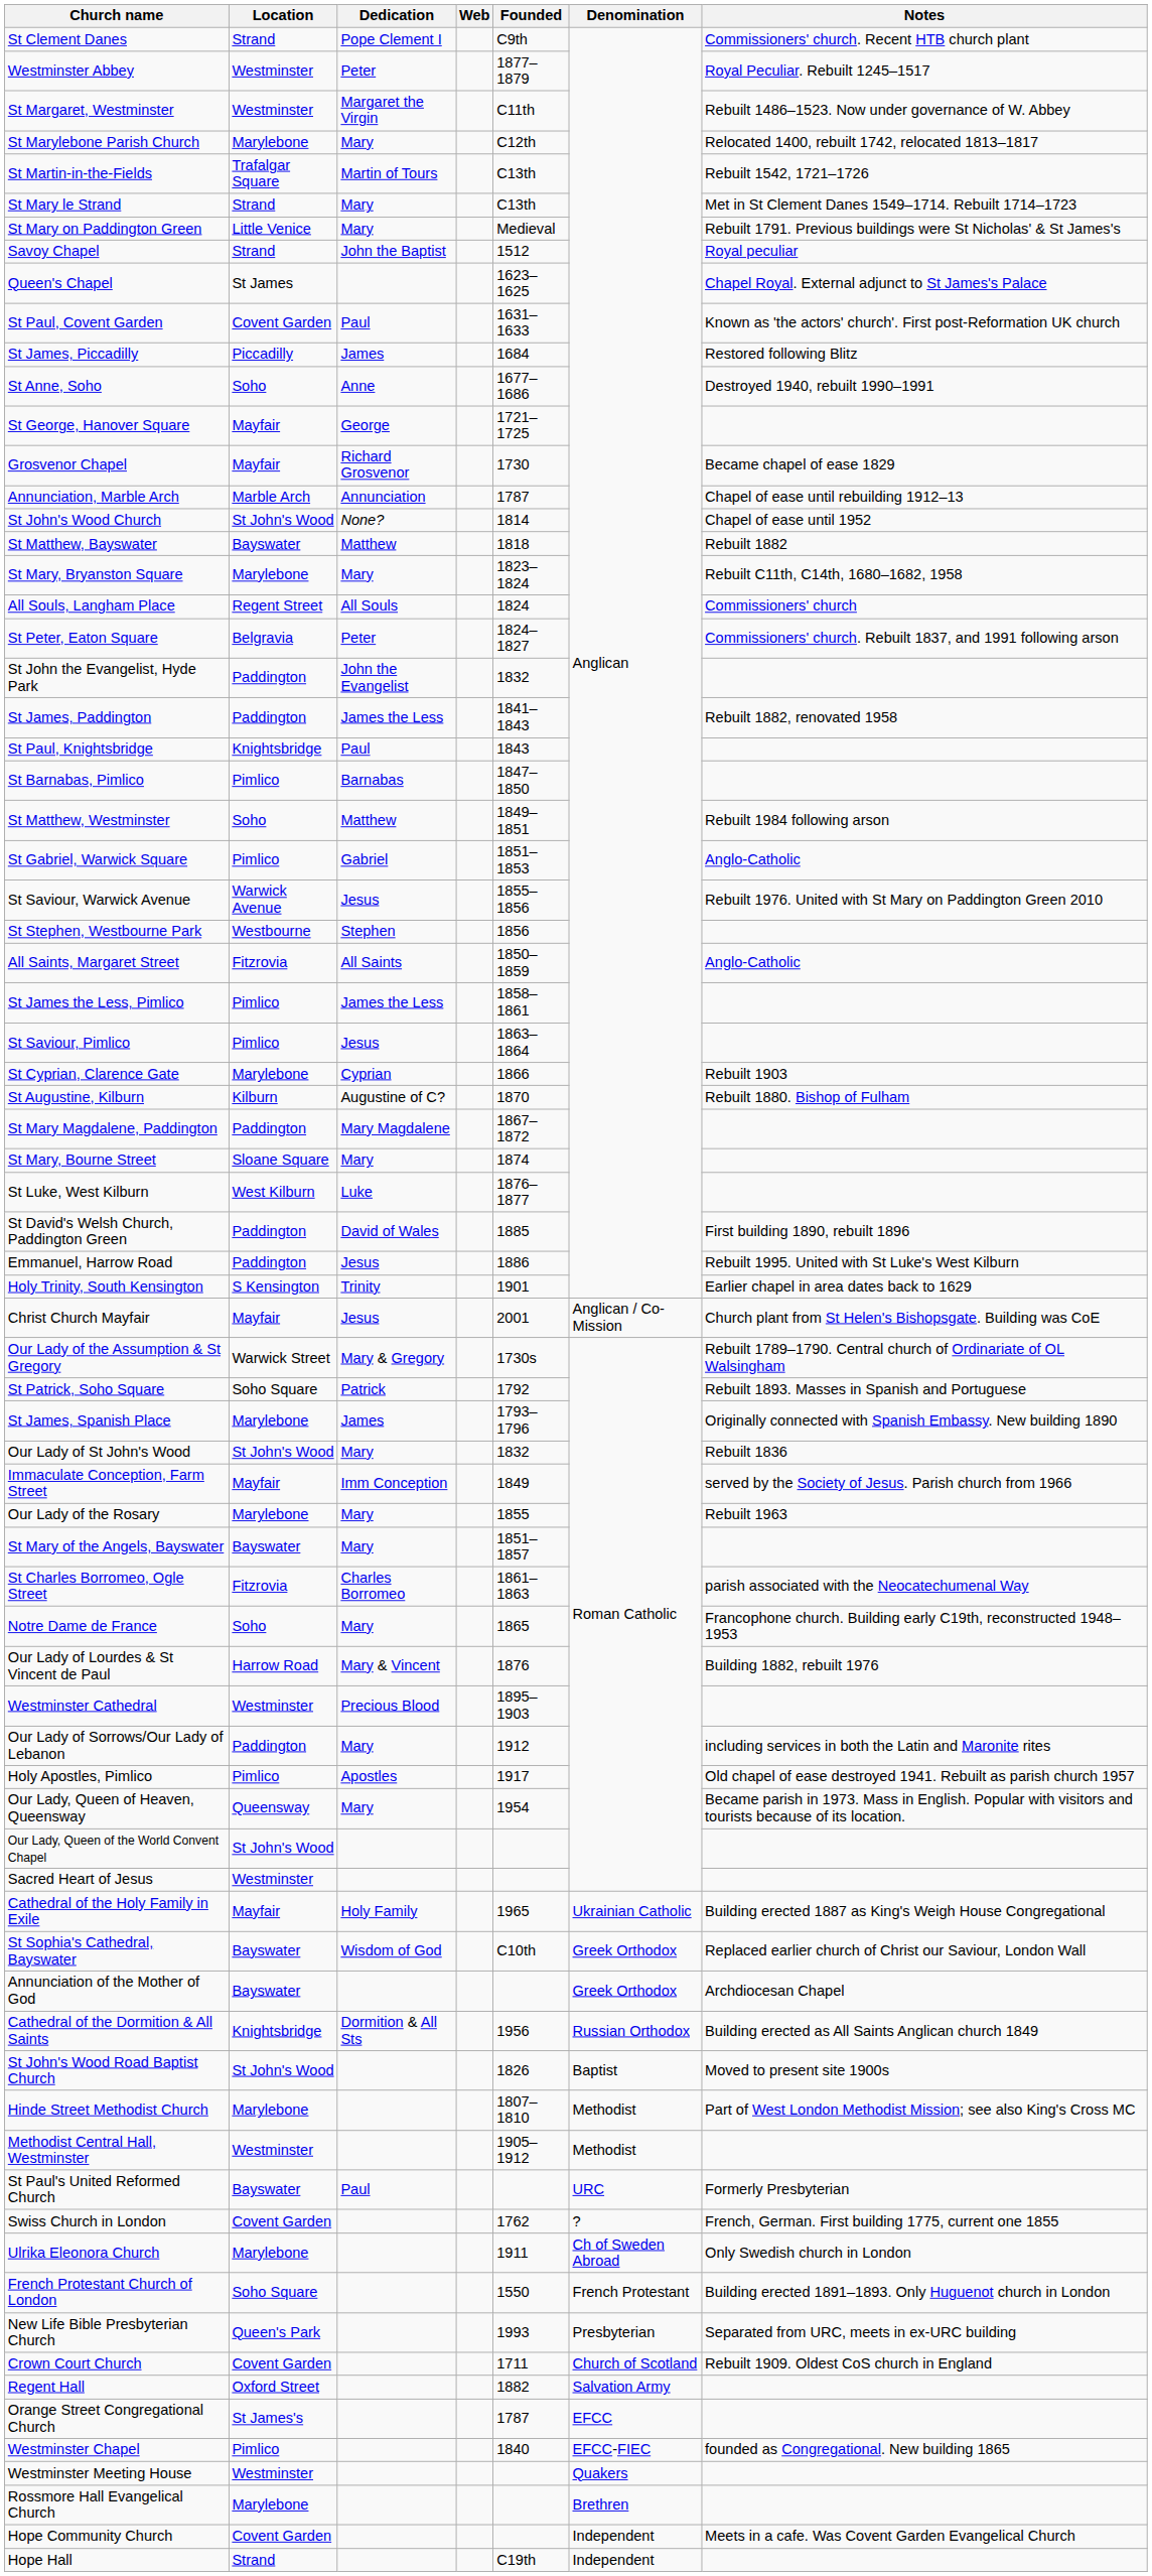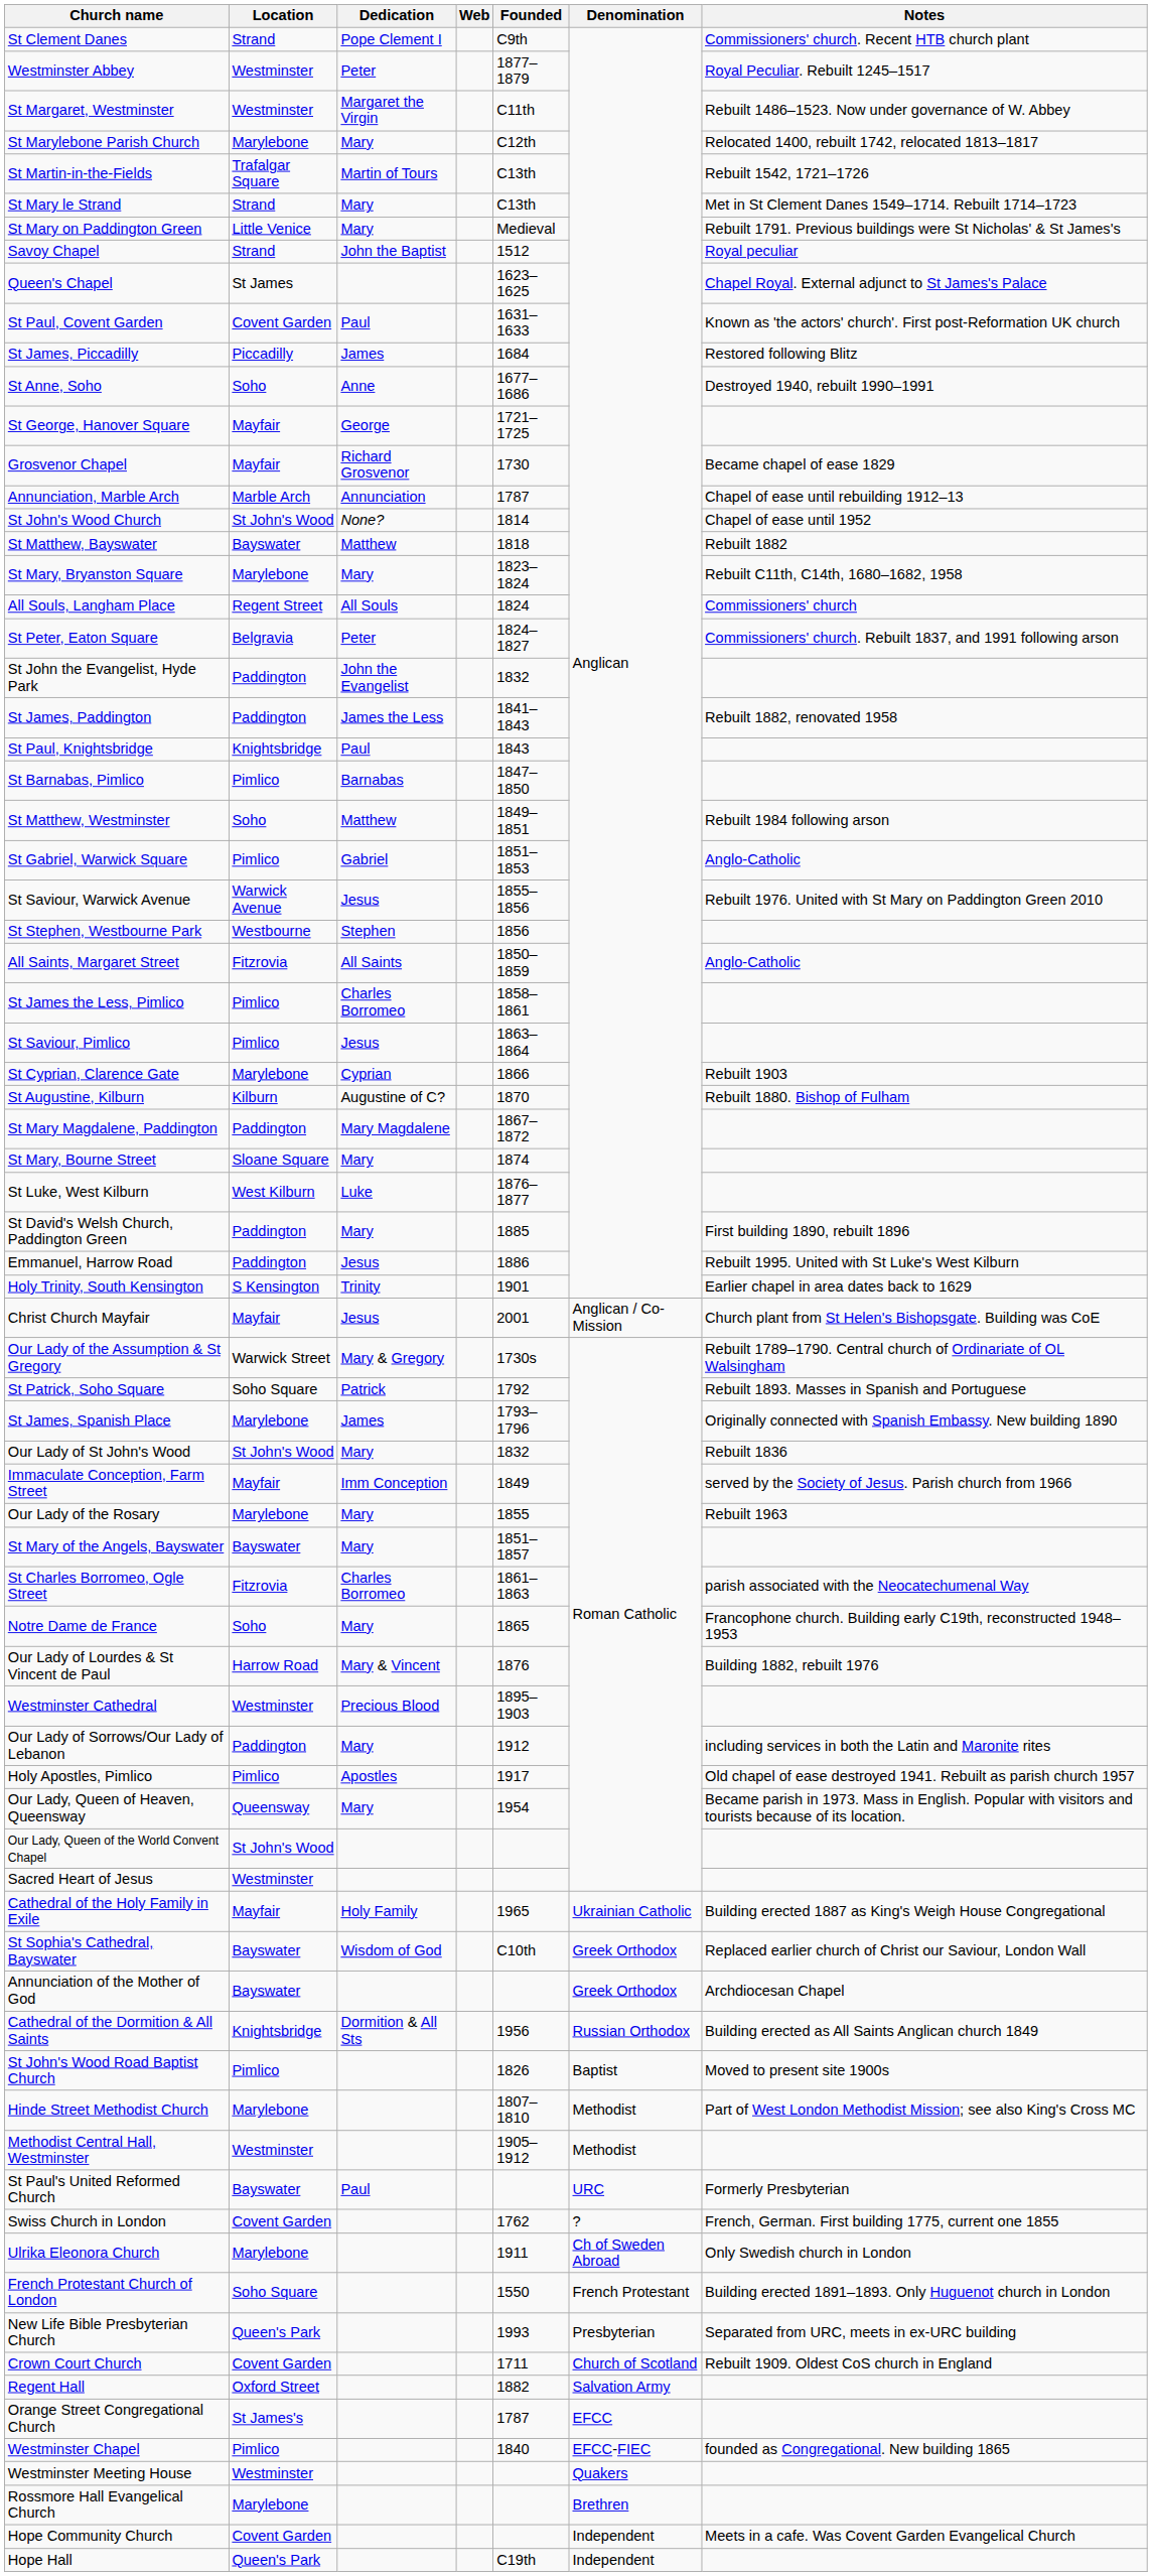St James the Less, Pimlico | Dedication: James the Less -> Charles Borromeo
St David's Welsh Church, Paddington Green | Dedication: David of Wales -> Mary
St John's Wood Road Baptist Church | Location: St John's Wood -> Pimlico
Hope Hall | Location: Strand -> Queen's Park
